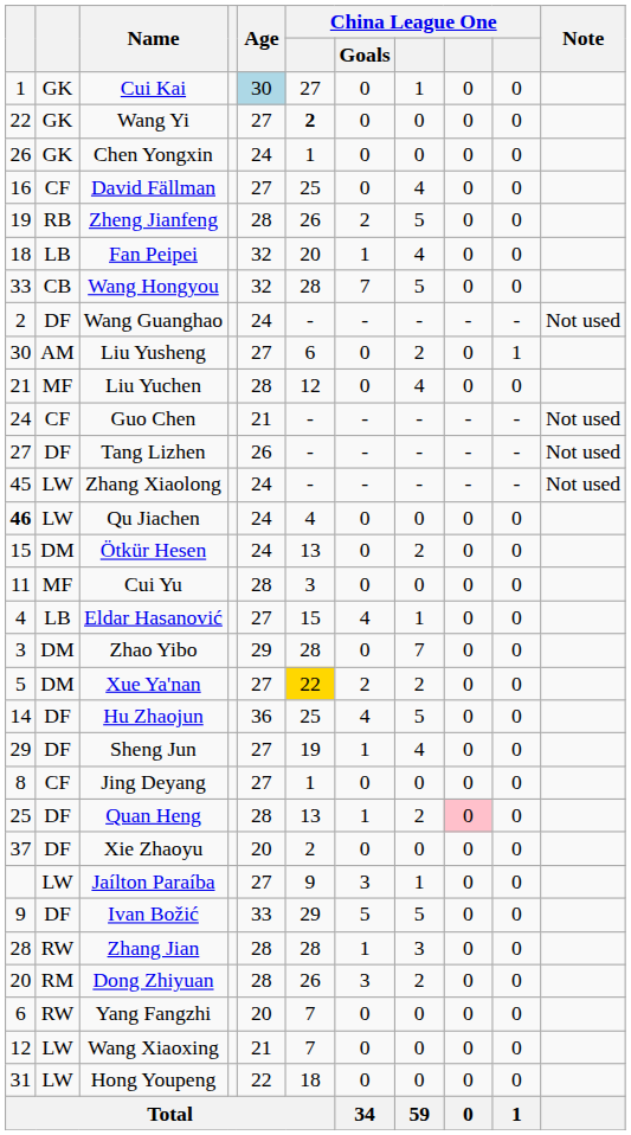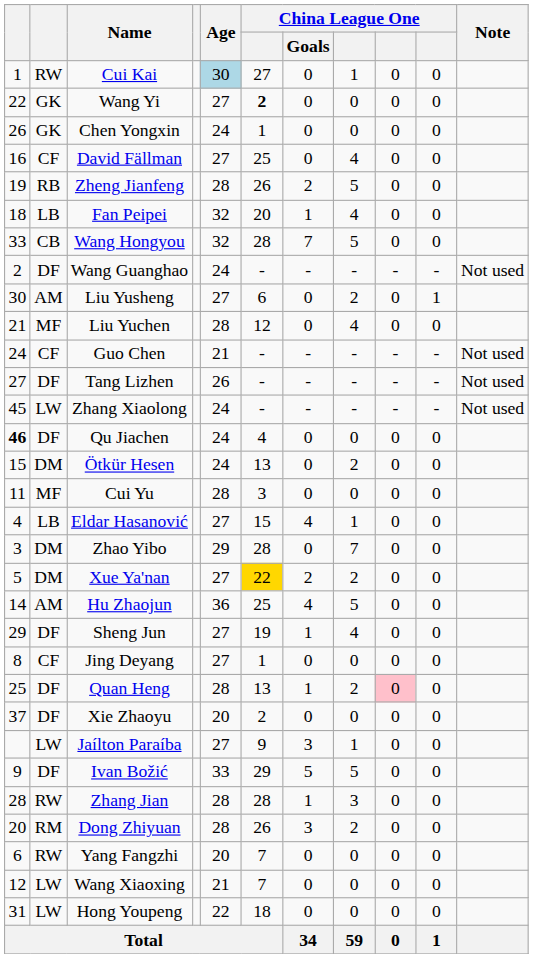Cui Kai | column 2: GK -> RW
Qu Jiachen | column 2: LW -> DF
Hu Zhaojun | column 2: DF -> AM
